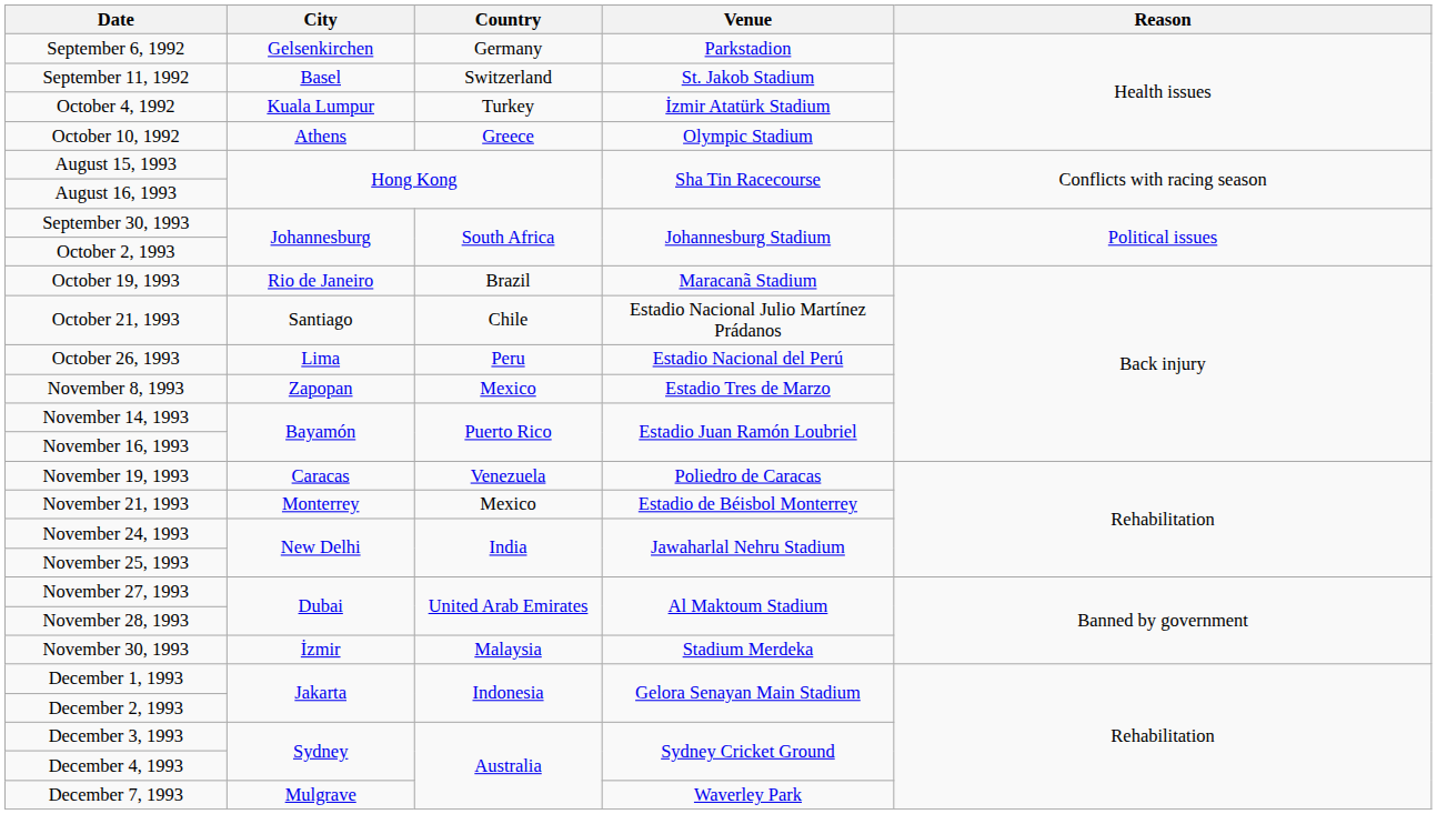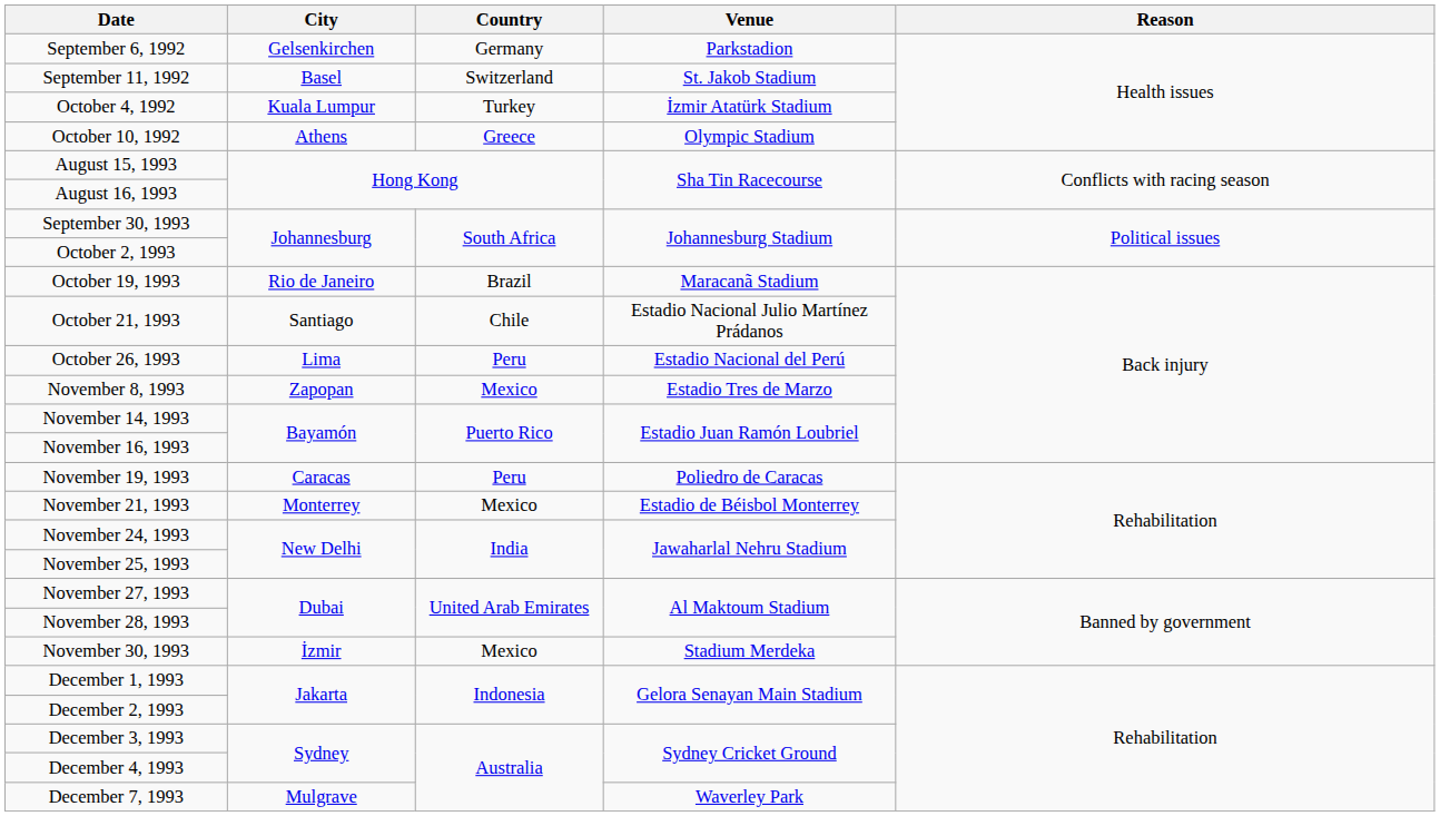November 19, 1993 | Country: Venezuela -> Peru
November 30, 1993 | Country: Malaysia -> Mexico
